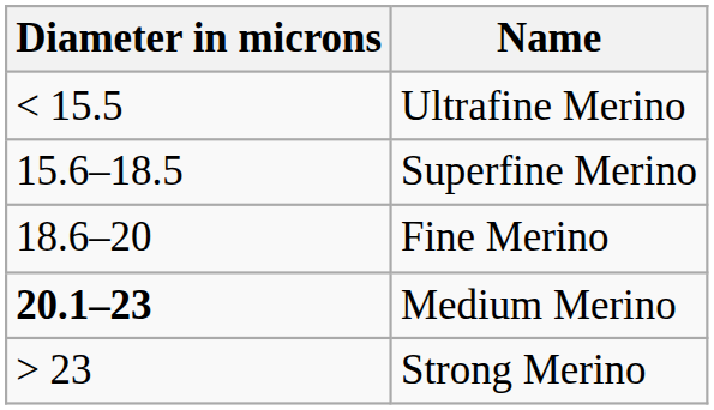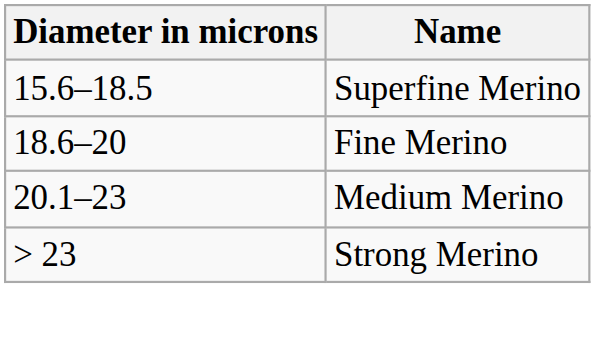- row: < 15.5 | Ultrafine Merino
Medium Merino | Diameter in microns: bold -> normal
